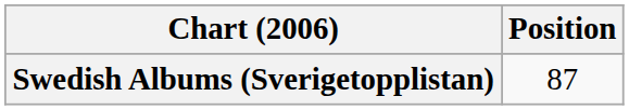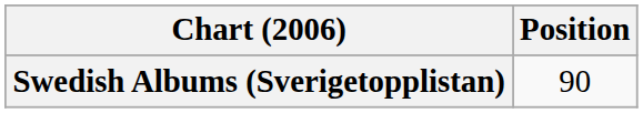Swedish Albums (Sverigetopplistan) | Position: 87 -> 90
